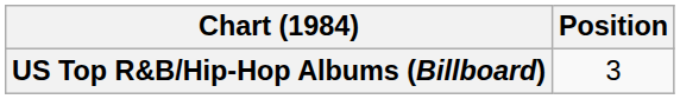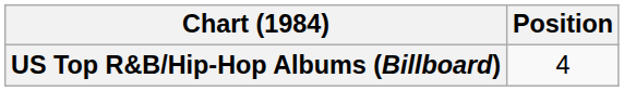US Top R&B/Hip-Hop Albums (Billboard) | Position: 3 -> 4
